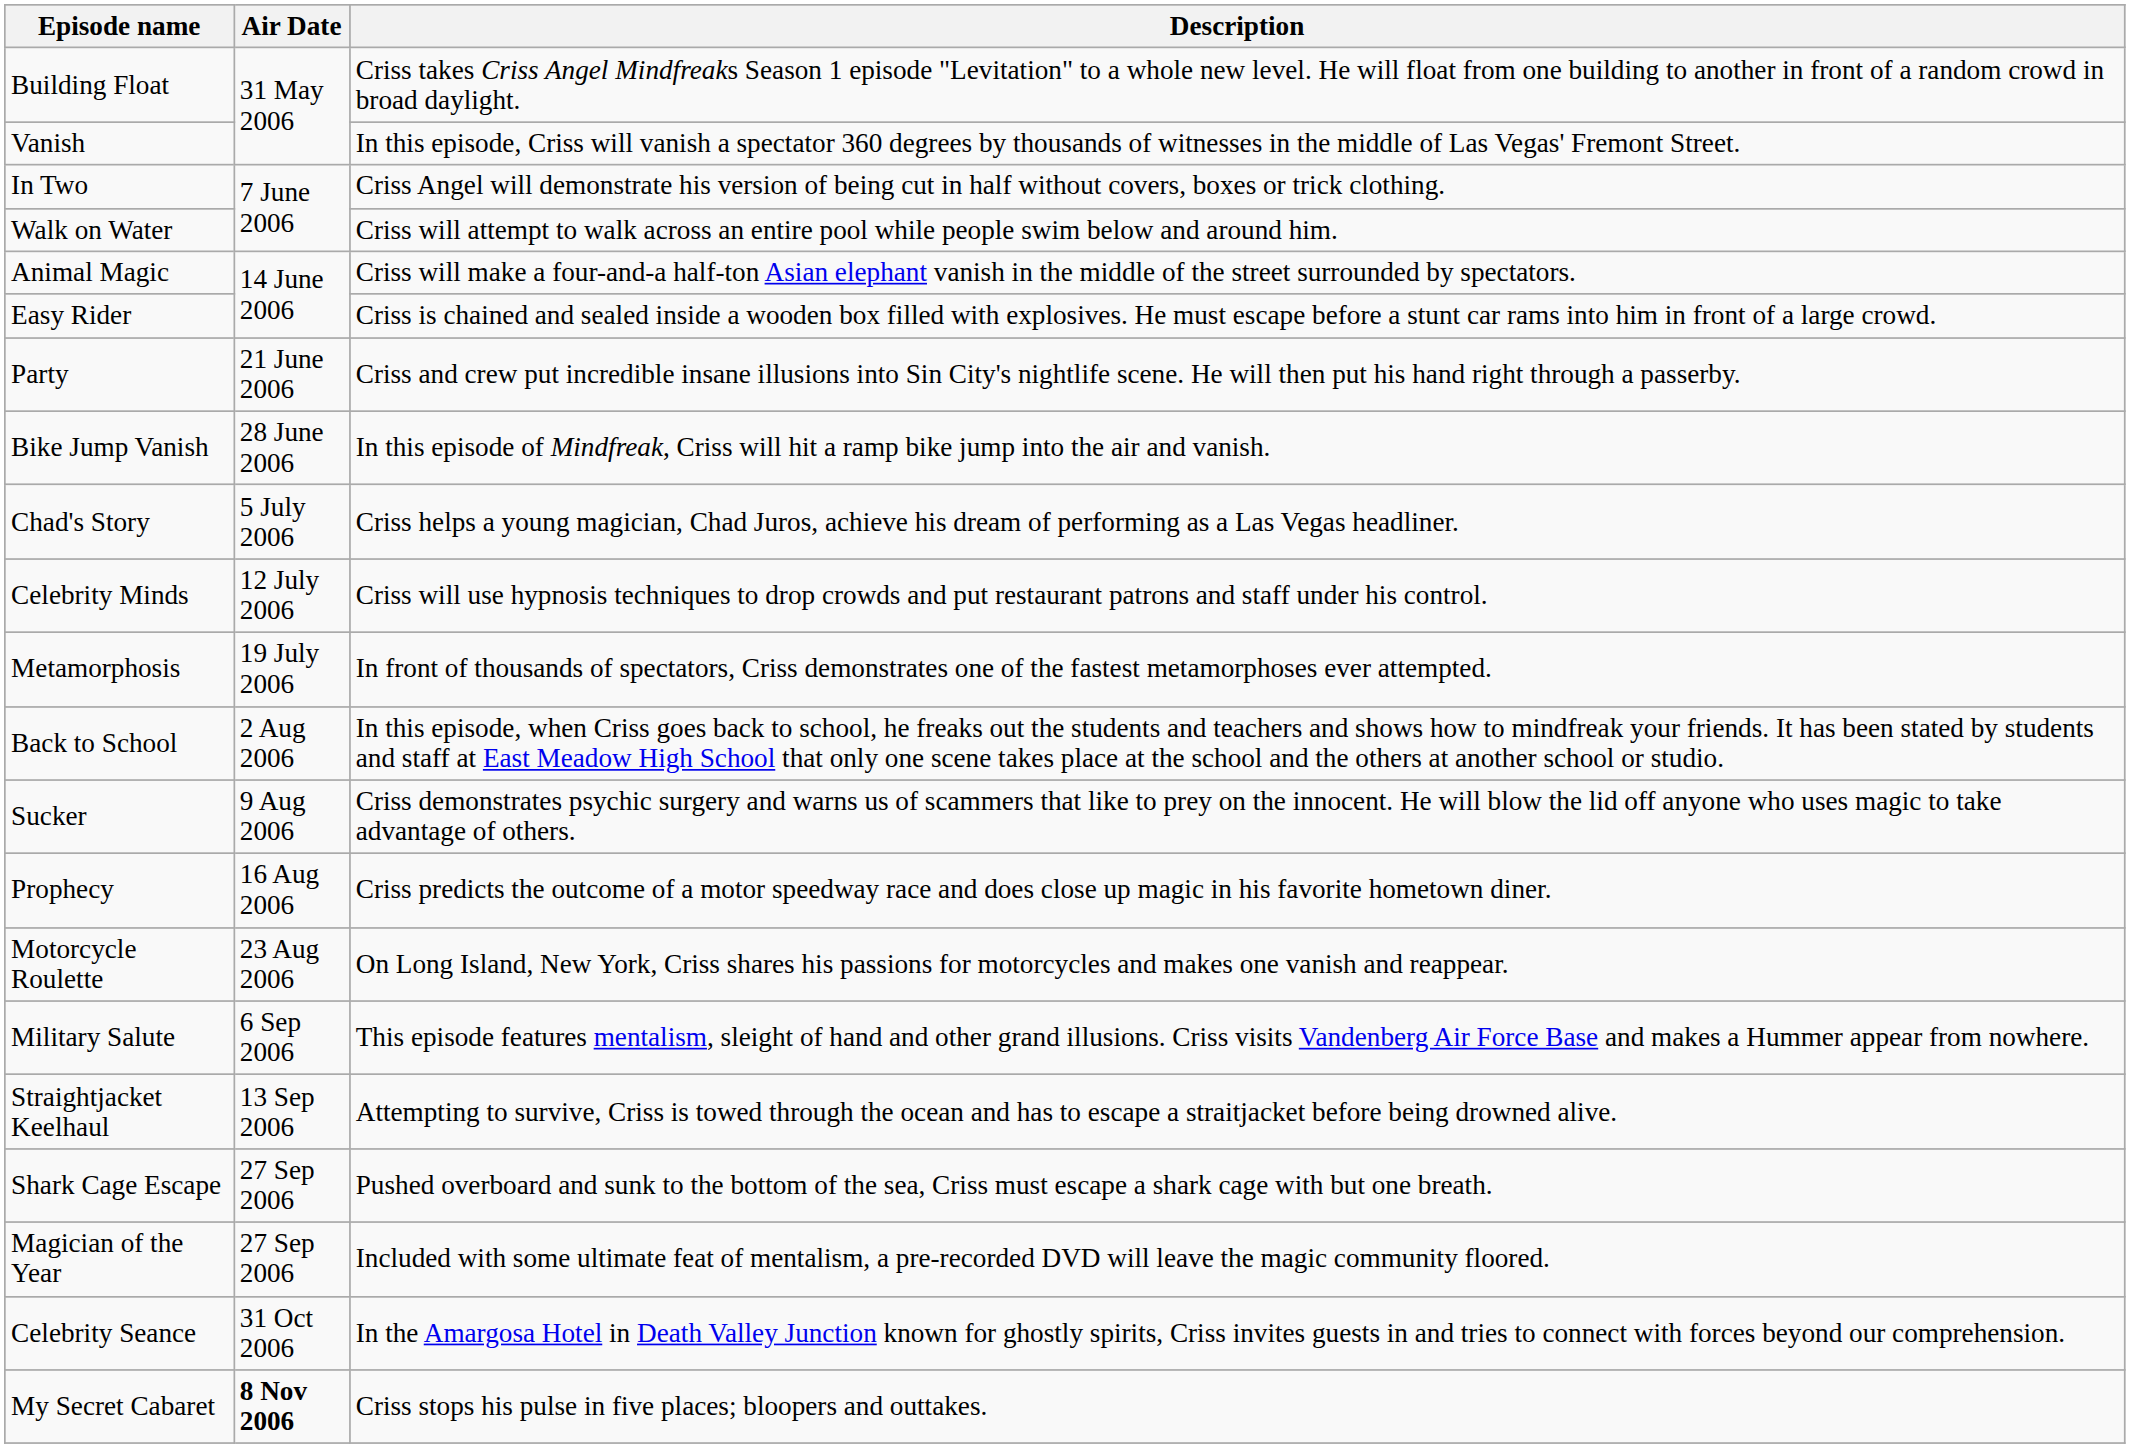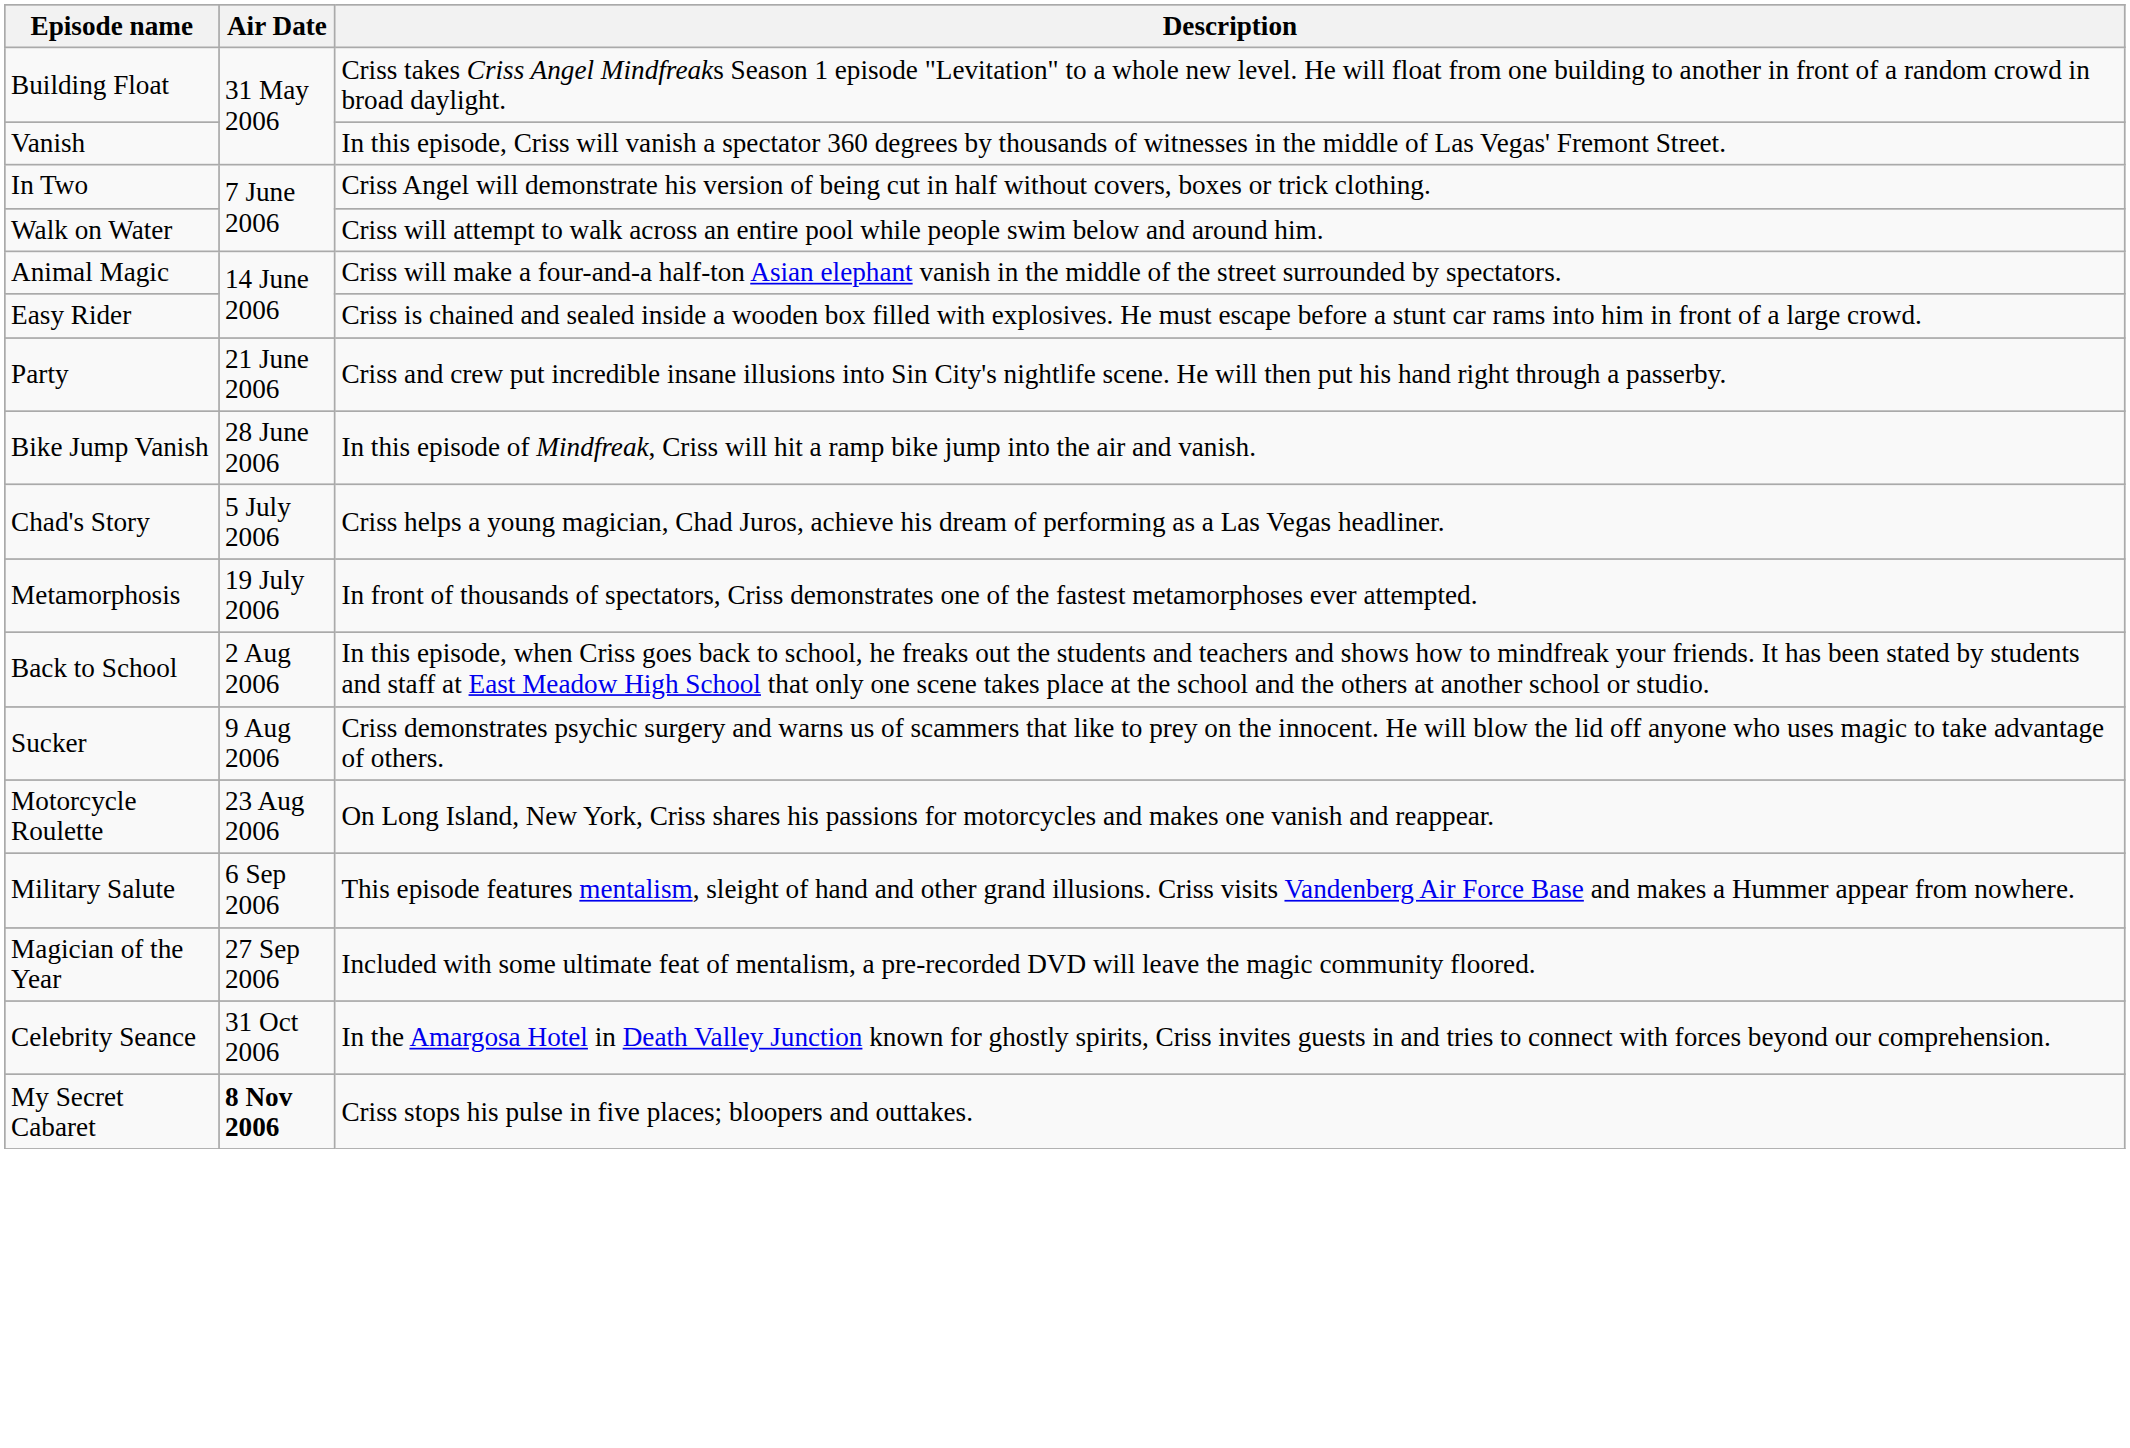- row: Celebrity Minds | 12 July 2006 | Criss will use hypnosis techniques to drop crowds and put restaurant patrons and staff under his control.
- row: Prophecy | 16 Aug 2006 | Criss predicts the outcome of a motor speedway race and does close up magic in his favorite hometown diner.
- row: Straightjacket Keelhaul | 13 Sep 2006 | Attempting to survive, Criss is towed through the ocean and has to escape a straitjacket before being drowned alive.
- row: Shark Cage Escape | 27 Sep 2006 | Pushed overboard and sunk to the bottom of the sea, Criss must escape a shark cage with but one breath.
